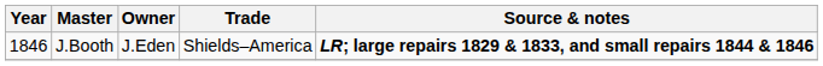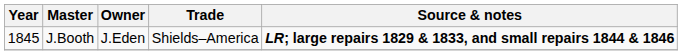J.Booth | Year: 1846 -> 1845
